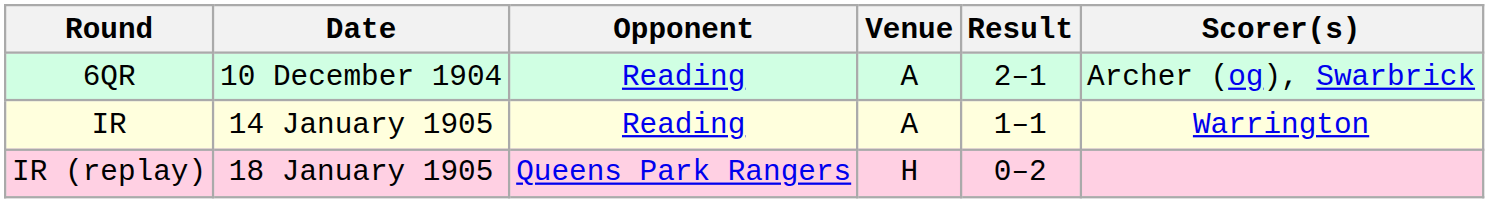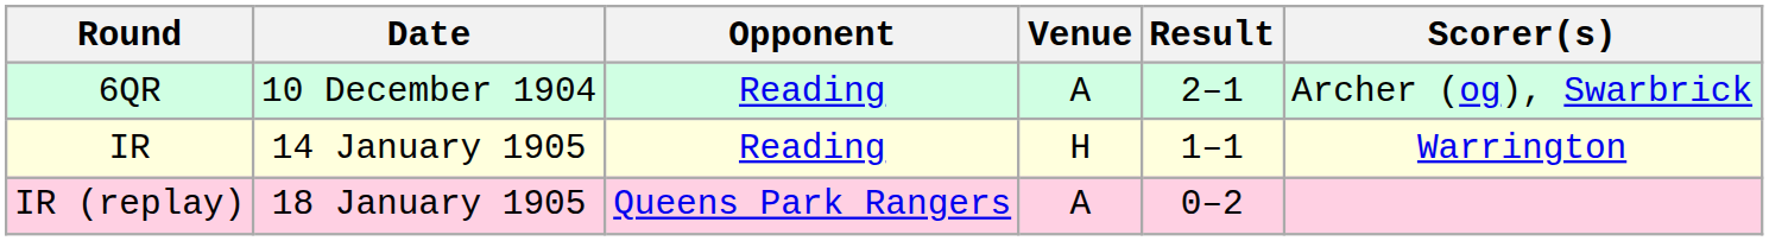IR | Venue: A -> H
IR (replay) | Venue: H -> A
